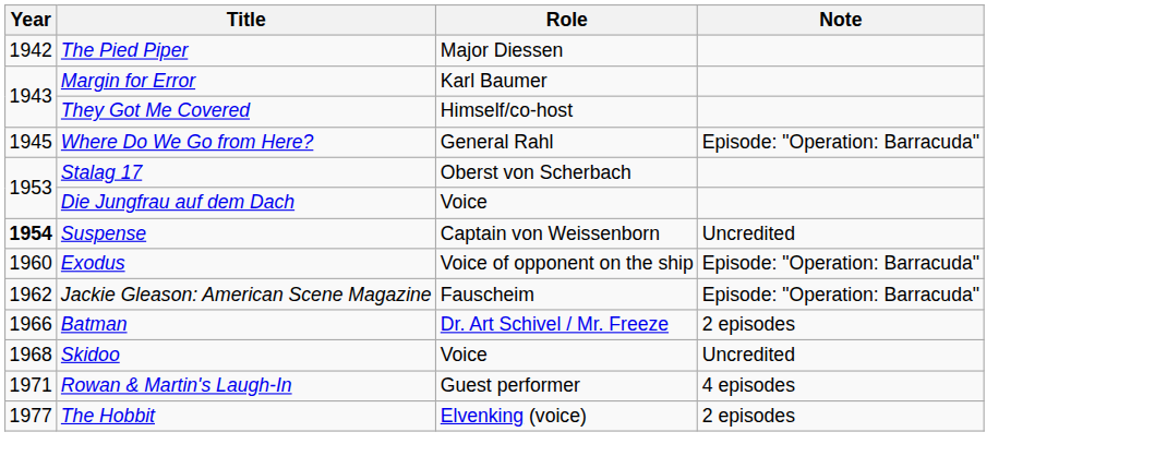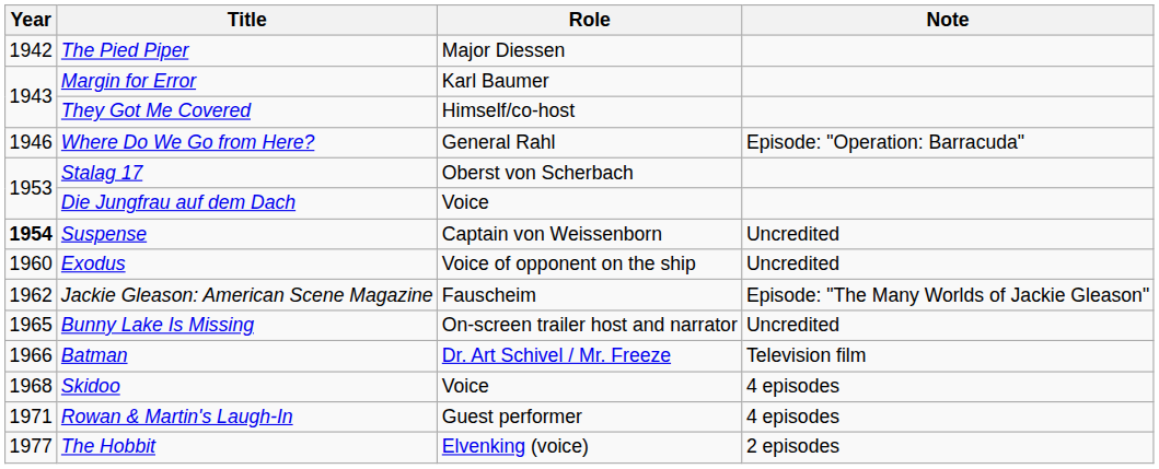Where Do We Go from Here? | Year: 1945 -> 1946
Exodus | Note: Episode: "Operation: Barracuda" -> Uncredited
Jackie Gleason: American Scene Magazine | Note: Episode: "Operation: Barracuda" -> Episode: "The Many Worlds of Jackie Gleason"
+ row: 1965 | Bunny Lake Is Missing | On-screen trailer host and narrator | Uncredited
Batman | Note: 2 episodes -> Television film
Skidoo | Note: Uncredited -> 4 episodes
